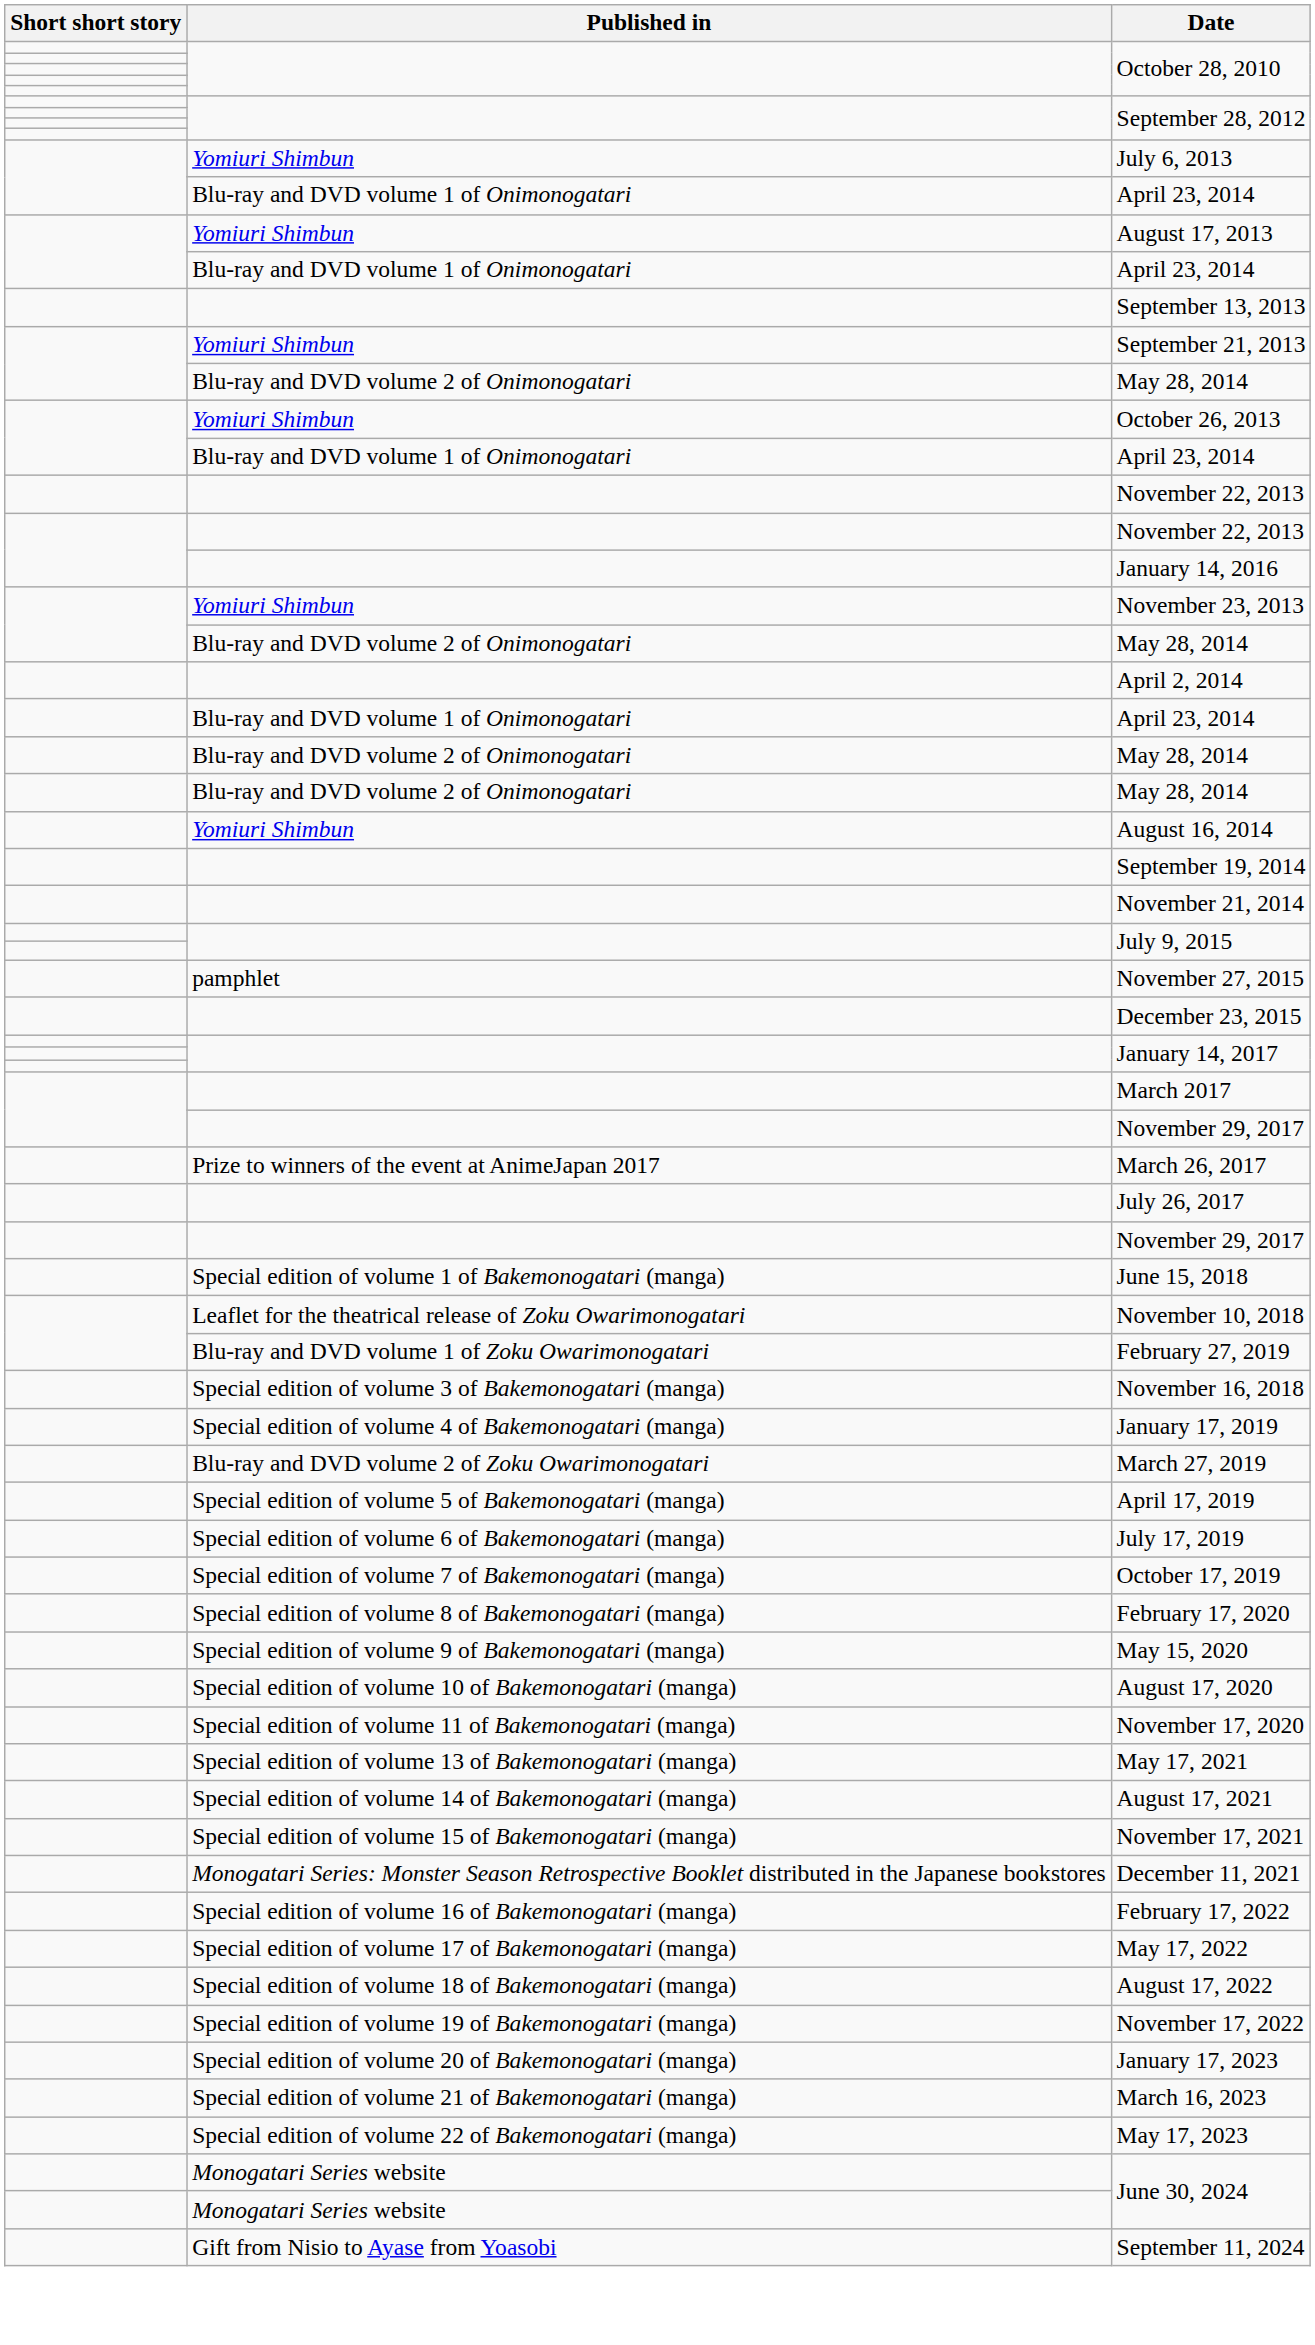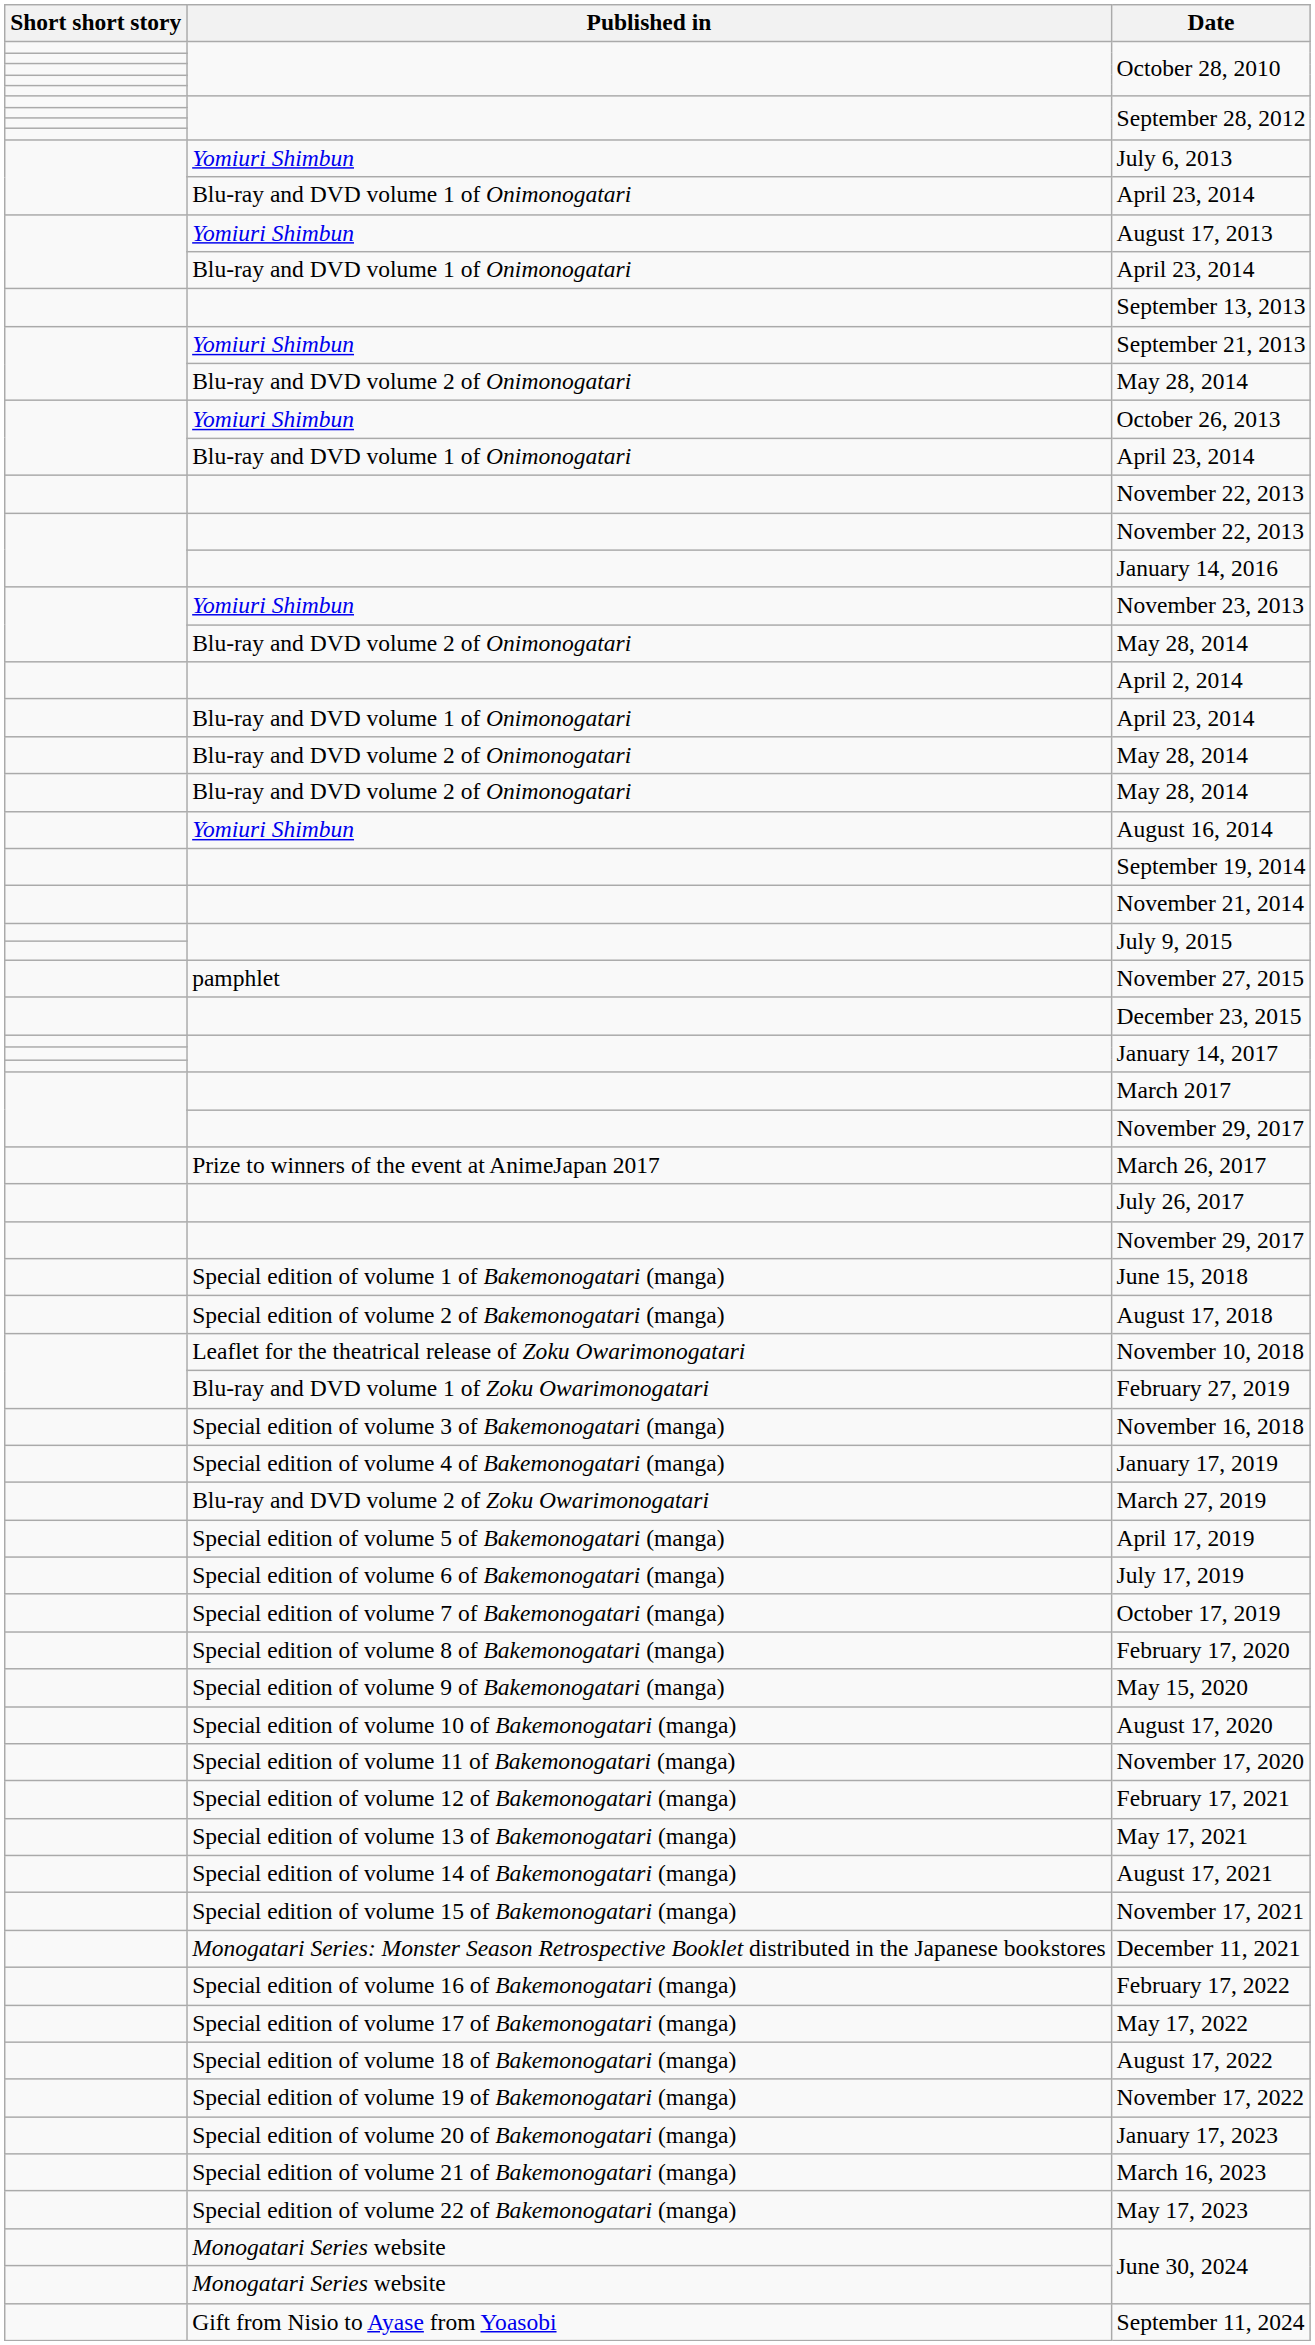+ row: Special edition of volume 2 of Bakemonogatari (manga) | August 17, 2018
+ row: Special edition of volume 12 of Bakemonogatari (manga) | February 17, 2021
